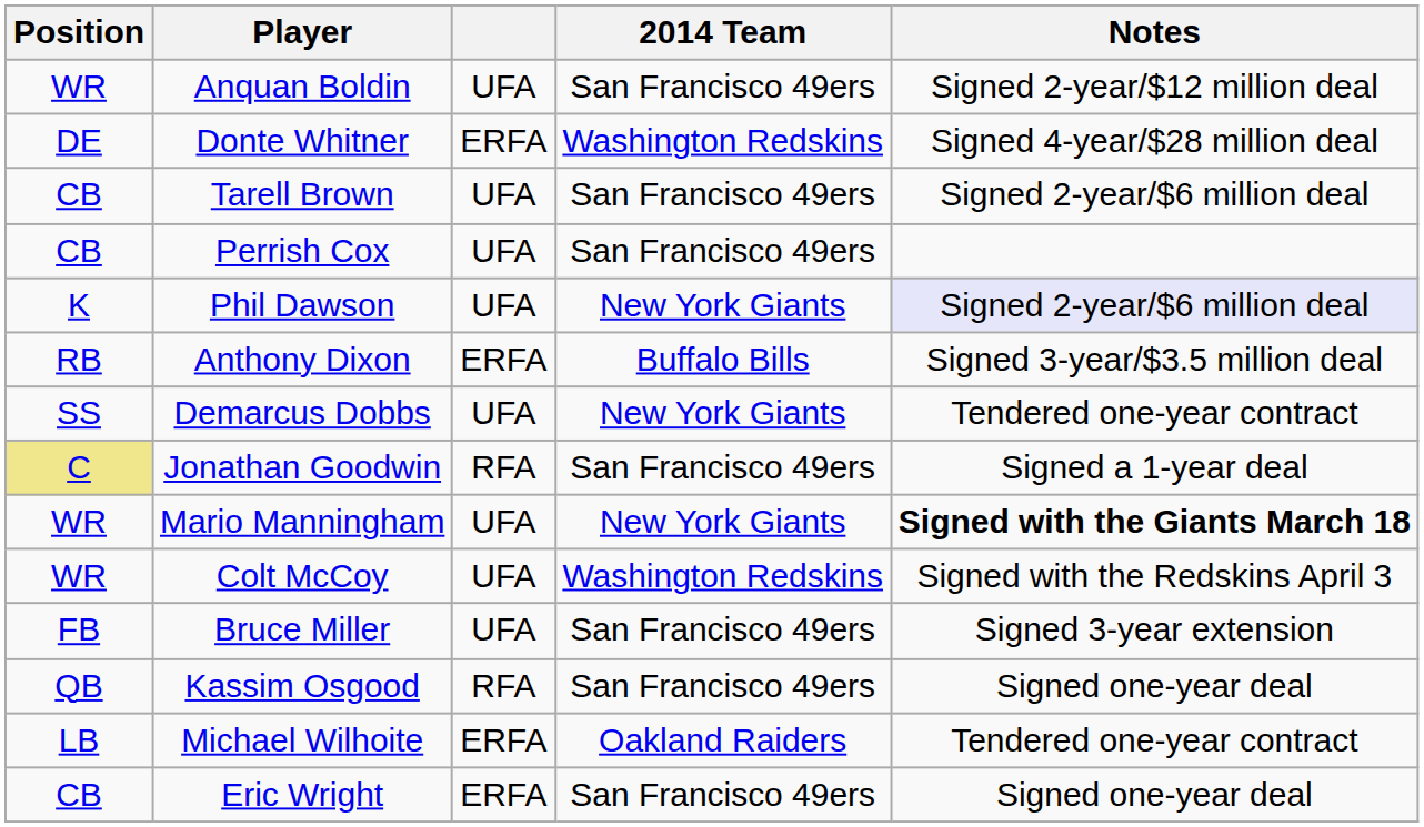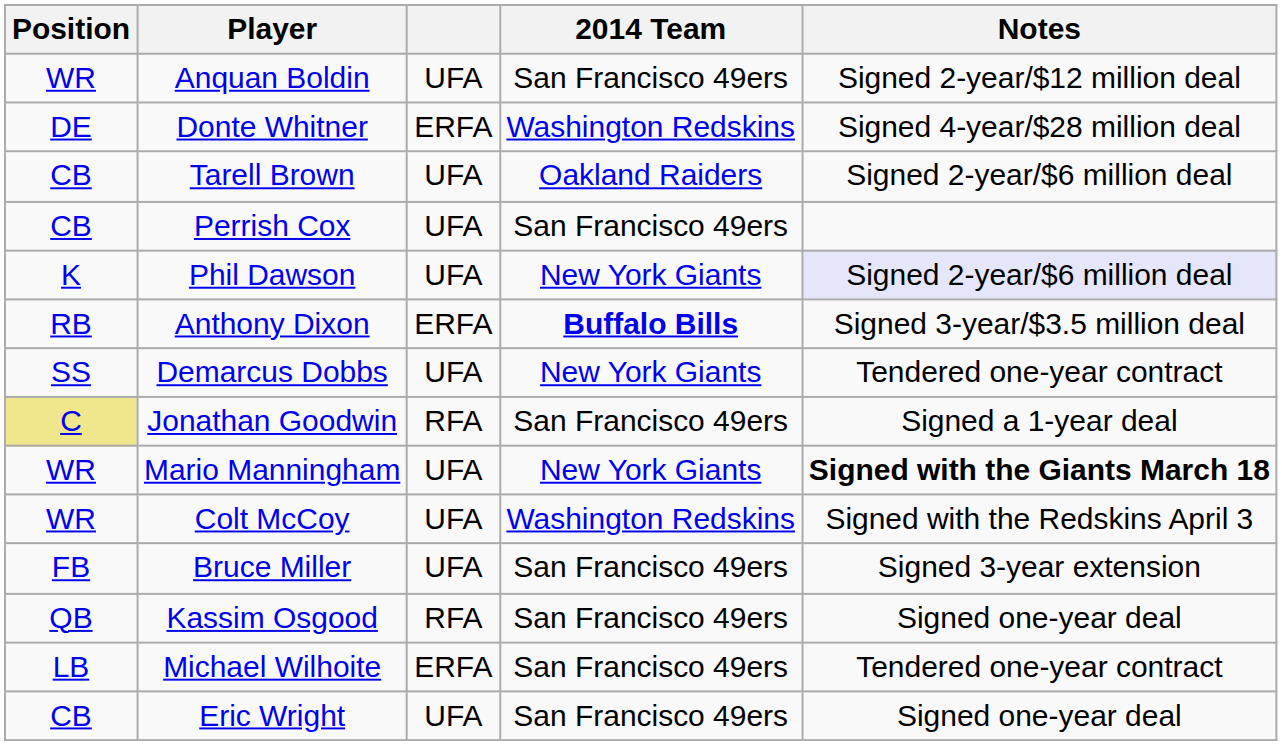Tarell Brown | 2014 Team: San Francisco 49ers -> Oakland Raiders
Anthony Dixon | 2014 Team: normal -> bold
Michael Wilhoite | 2014 Team: Oakland Raiders -> San Francisco 49ers
Eric Wright | column 3: ERFA -> UFA
